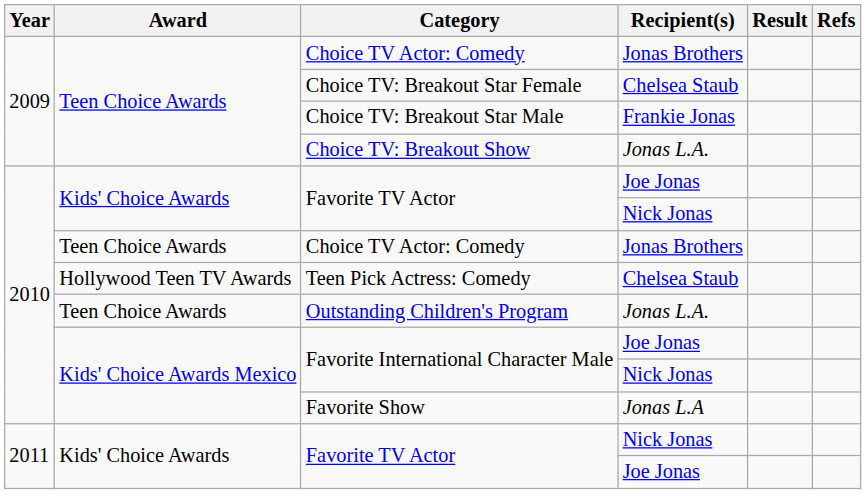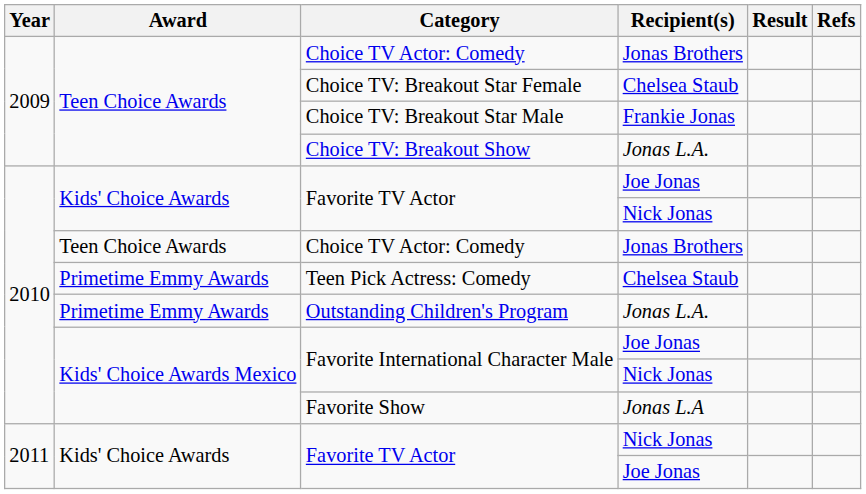Teen Pick Actress: Comedy | Award: Hollywood Teen TV Awards -> Primetime Emmy Awards
Outstanding Children's Program | Award: Teen Choice Awards -> Primetime Emmy Awards
